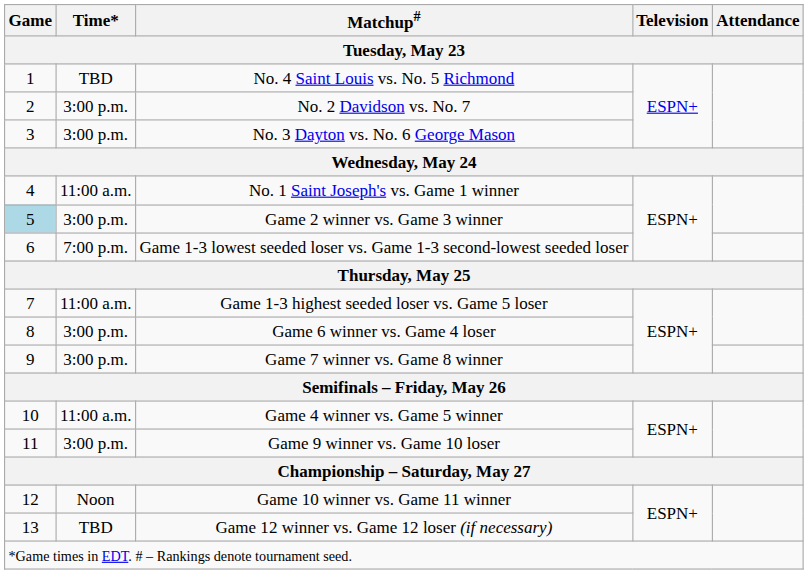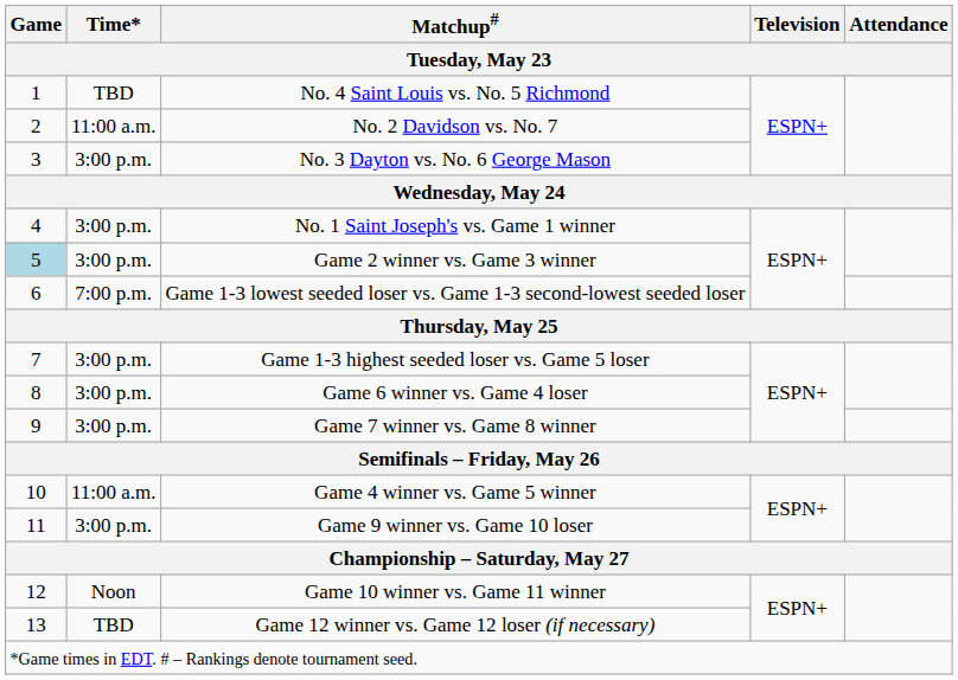No. 2 Davidson vs. No. 7 | Time*: 3:00 p.m. -> 11:00 a.m.
No. 1 Saint Joseph's vs. Game 1 winner | Time*: 11:00 a.m. -> 3:00 p.m.
Game 1-3 highest seeded loser vs. Game 5 loser | Time*: 11:00 a.m. -> 3:00 p.m.
